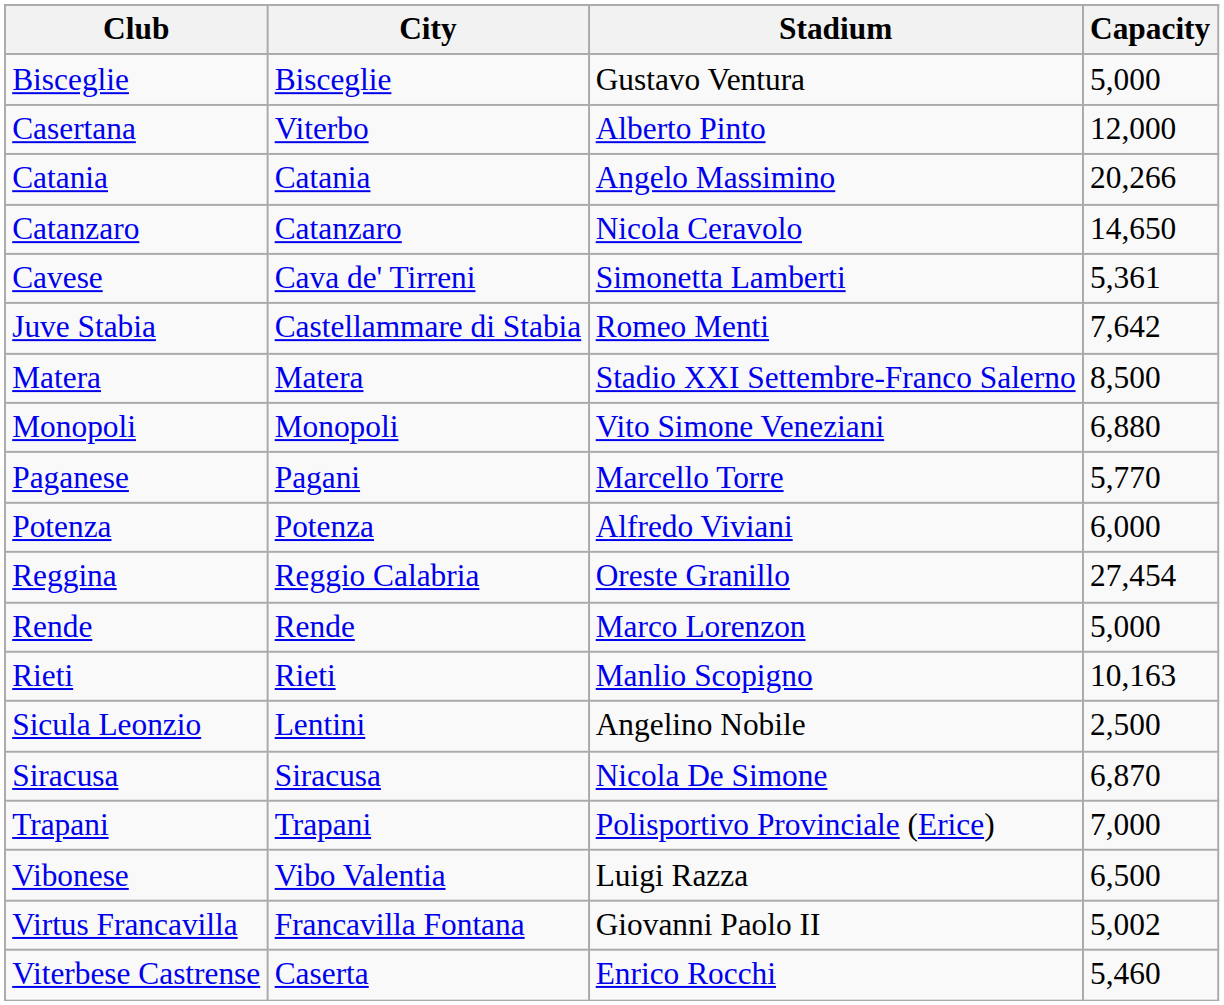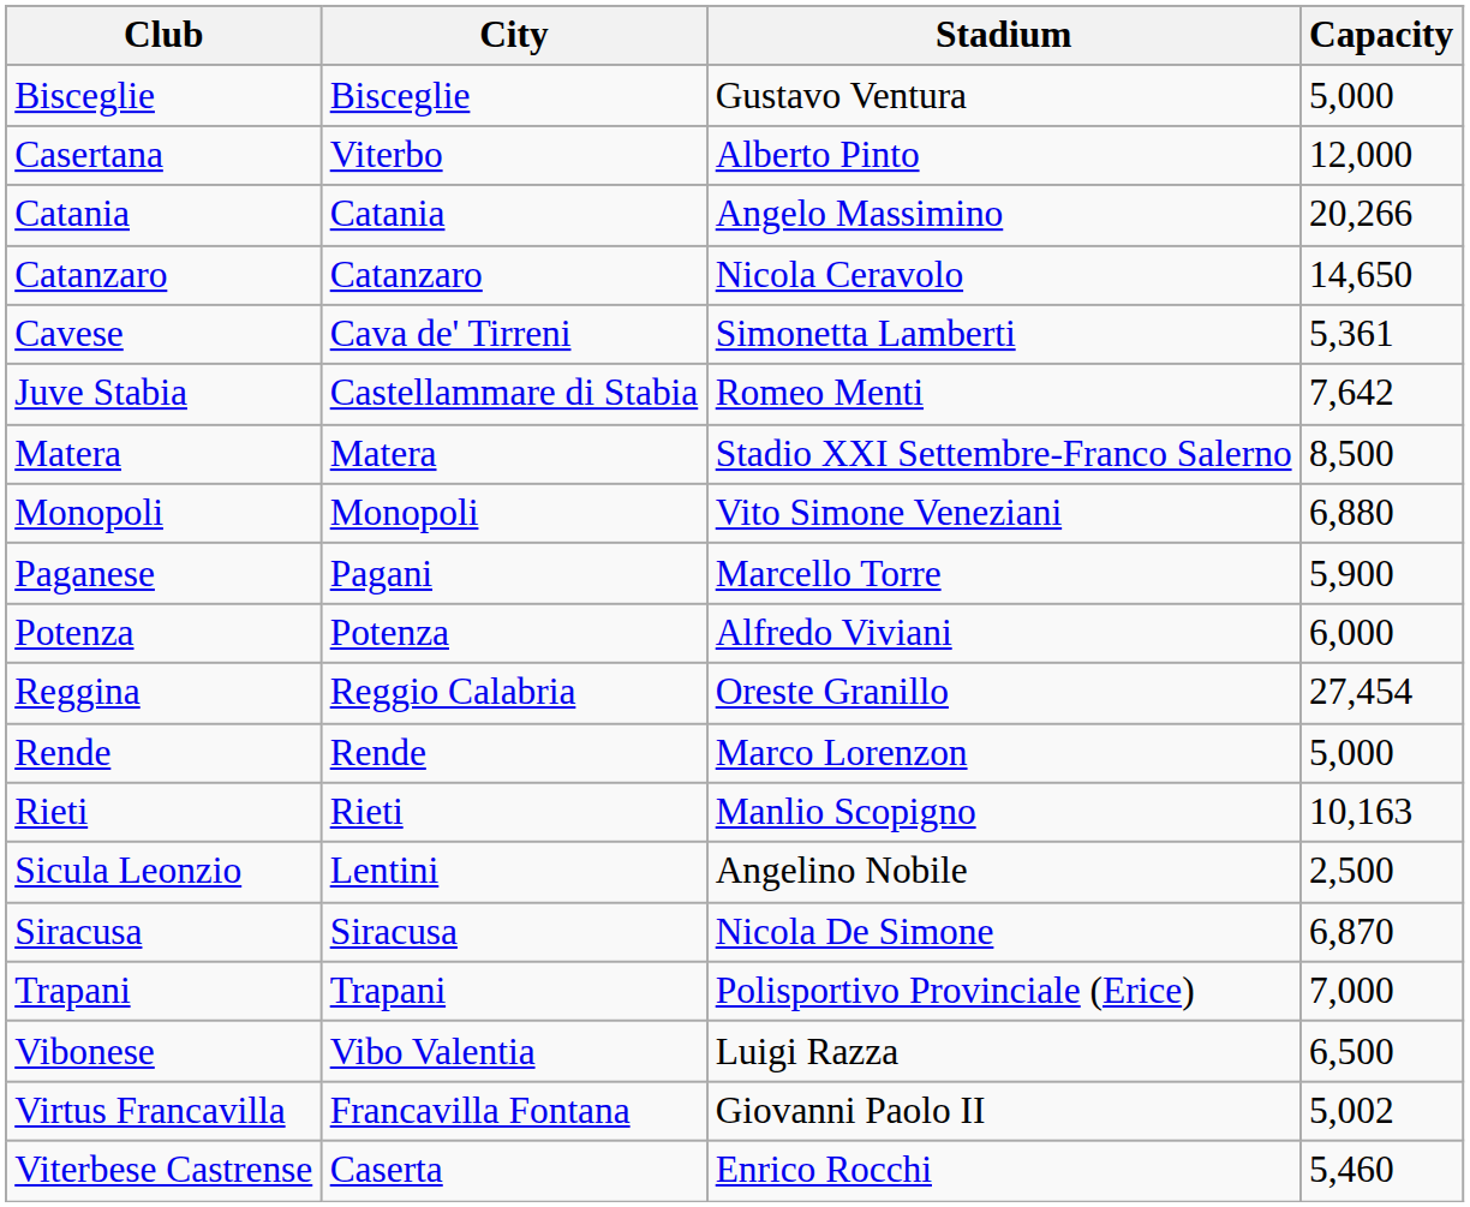Paganese | Capacity: 5,770 -> 5,900
